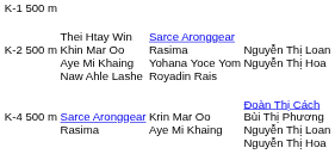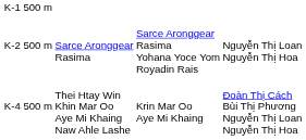K-2 500 m | column 2: Thei Htay Win Khin Mar Oo Aye Mi Khaing Naw Ahle Lashe -> Sarce Aronggear Rasima
K-4 500 m | column 2: Sarce Aronggear Rasima -> Thei Htay Win Khin Mar Oo Aye Mi Khaing Naw Ahle Lashe
